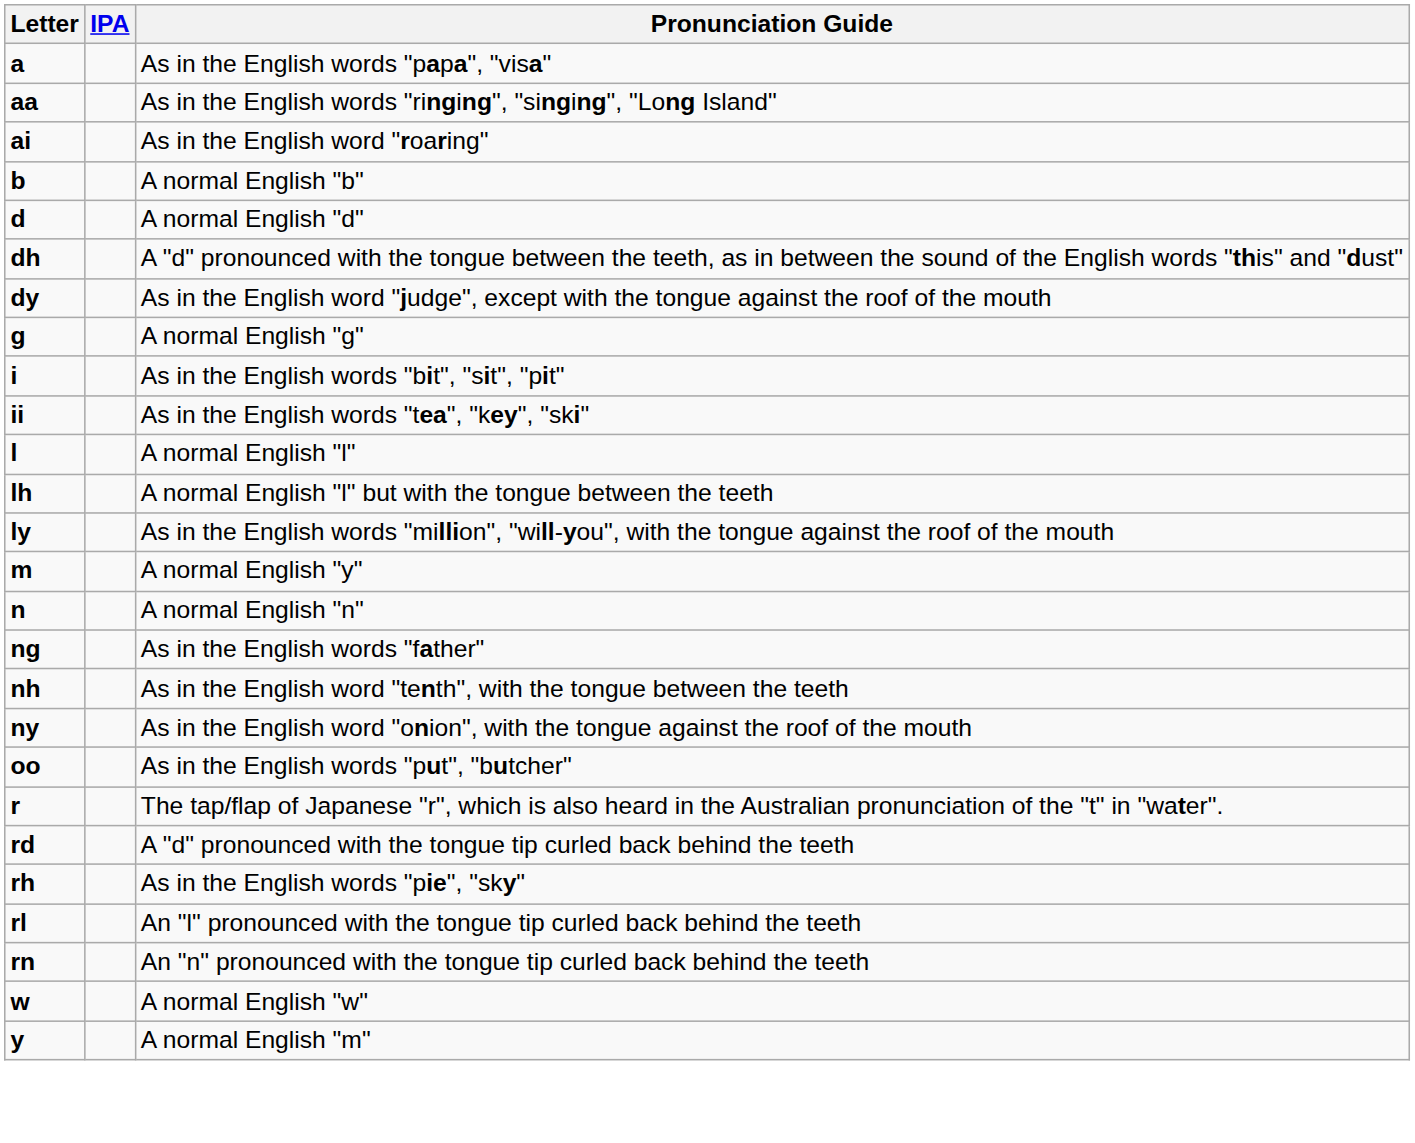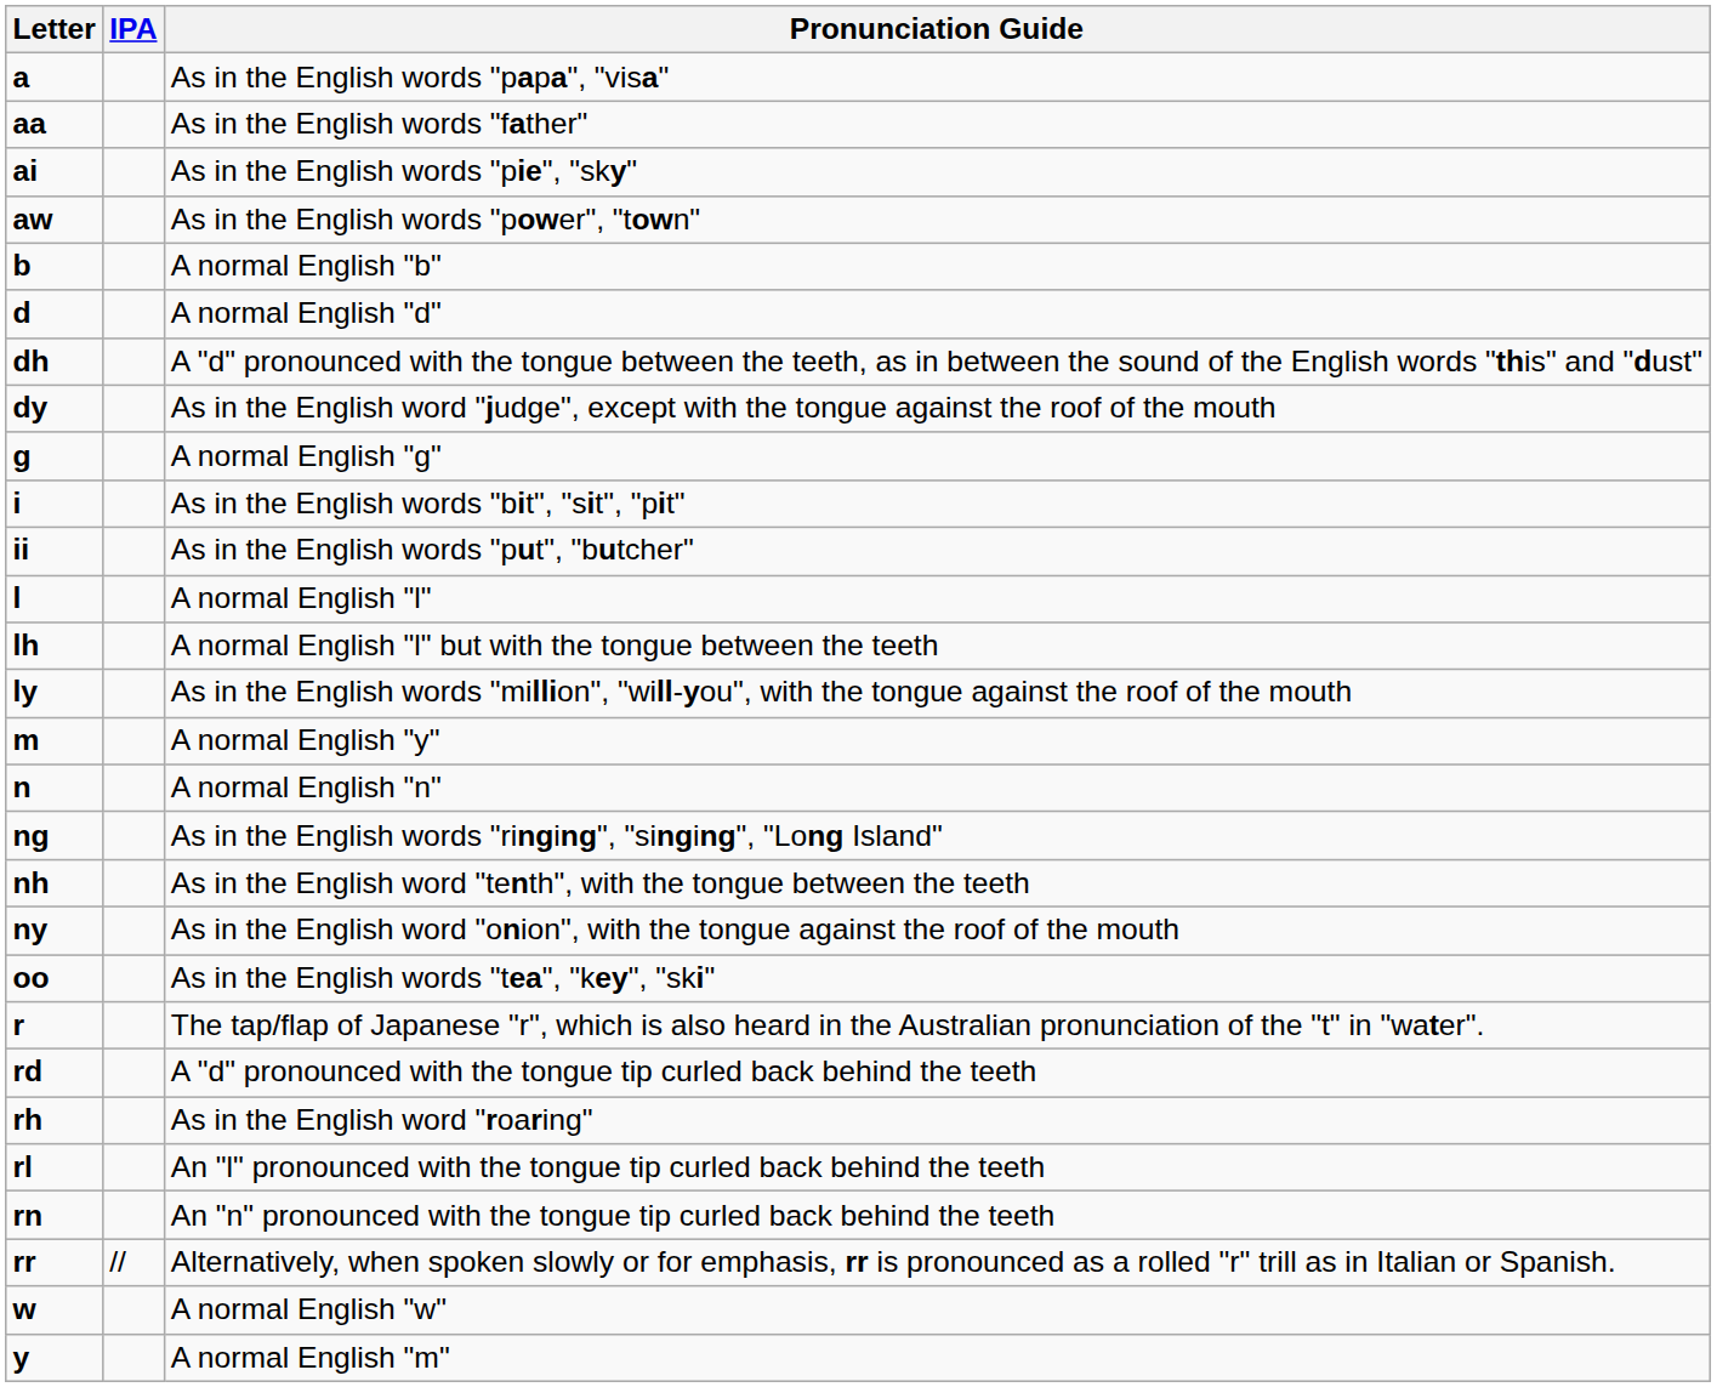aa | Pronunciation Guide: As in the English words "ringing", "singing", "Long Island" -> As in the English words "father"
ai | Pronunciation Guide: As in the English word "roaring" -> As in the English words "pie", "sky"
+ row: aw | As in the English words "power", "town"
ii | Pronunciation Guide: As in the English words "tea", "key", "ski" -> As in the English words "put", "butcher"
ng | Pronunciation Guide: As in the English words "father" -> As in the English words "ringing", "singing", "Long Island"
oo | Pronunciation Guide: As in the English words "put", "butcher" -> As in the English words "tea", "key", "ski"
rh | Pronunciation Guide: As in the English words "pie", "sky" -> As in the English word "roaring"
+ row: rr | // | Alternatively, when spoken slowly or for emphasis, rr is pronounced as a rolled "r" trill as in Italian or Spanish.
